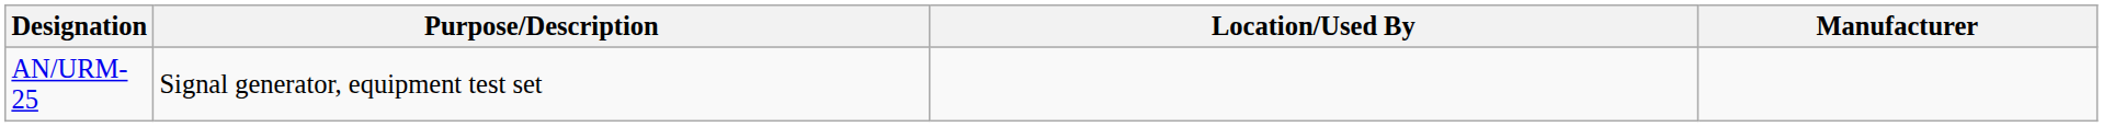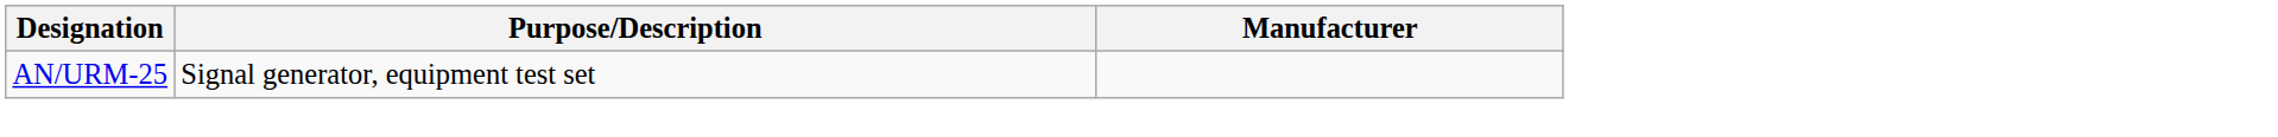- column: Location/Used By
